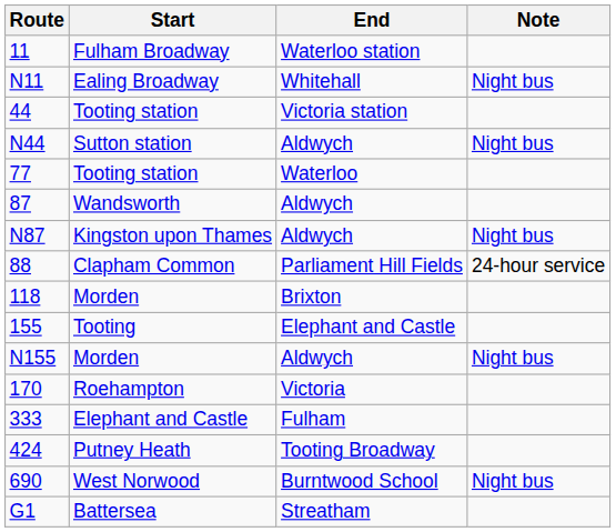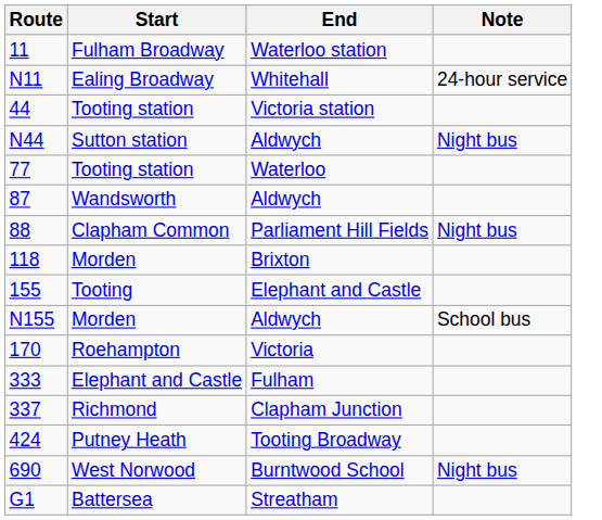N11 | Note: Night bus -> 24-hour service
- row: N87 | Kingston upon Thames | Aldwych | Night bus
88 | Note: 24-hour service -> Night bus
N155 | Note: Night bus -> School bus
+ row: 337 | Richmond | Clapham Junction
